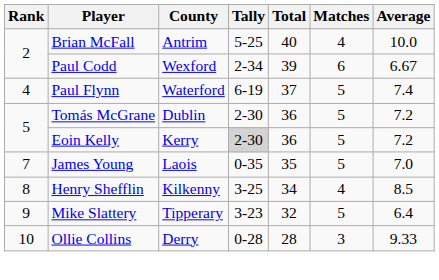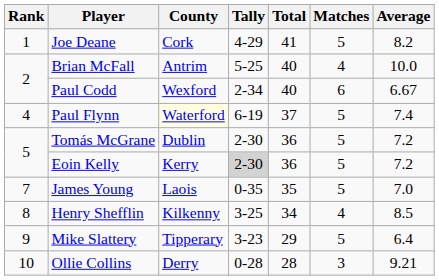+ row: 1 | Joe Deane | Cork | 4-29 | 41 | 5 | 8.2
Paul Codd | Total: 39 -> 40
Paul Flynn | County: no background -> lightyellow background
Mike Slattery | Total: 32 -> 29
Ollie Collins | Average: 9.33 -> 9.21
